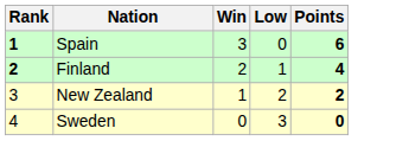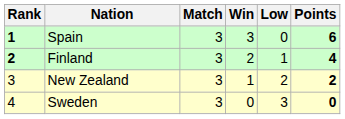+ column: Match | 3 | 3 | 3 | 3
